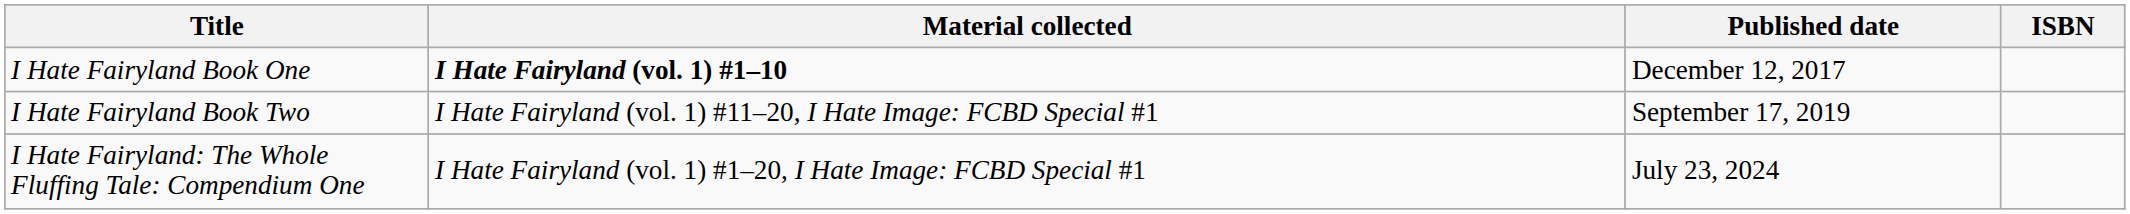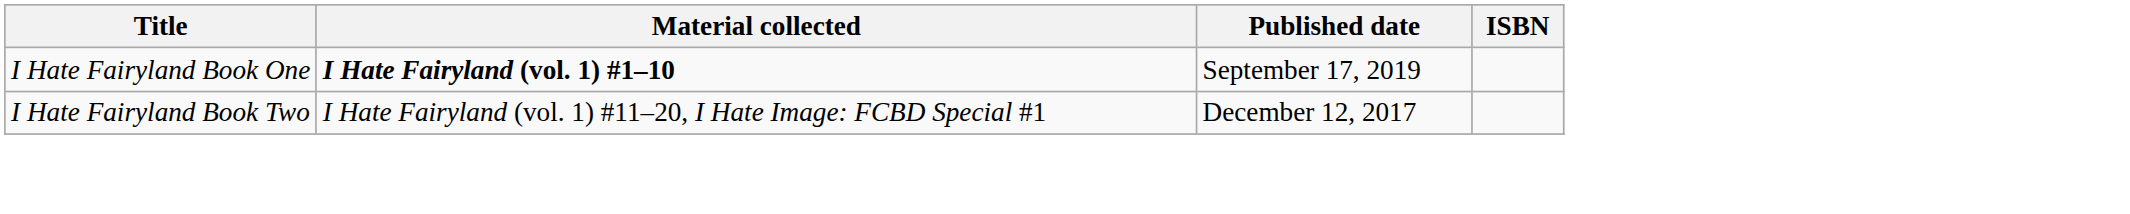I Hate Fairyland Book One | Published date: December 12, 2017 -> September 17, 2019
I Hate Fairyland Book Two | Published date: September 17, 2019 -> December 12, 2017
- row: I Hate Fairyland: The Whole Fluffing Tale: Compendium One | I Hate Fairyland (vol. 1) #1–20, I Hate Image: FCBD Special #1 | July 23, 2024
